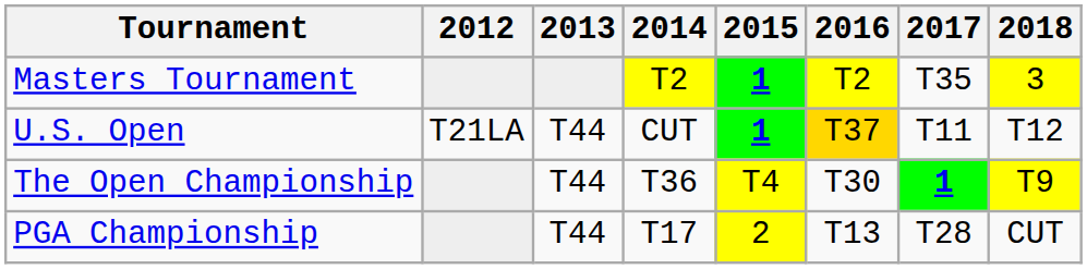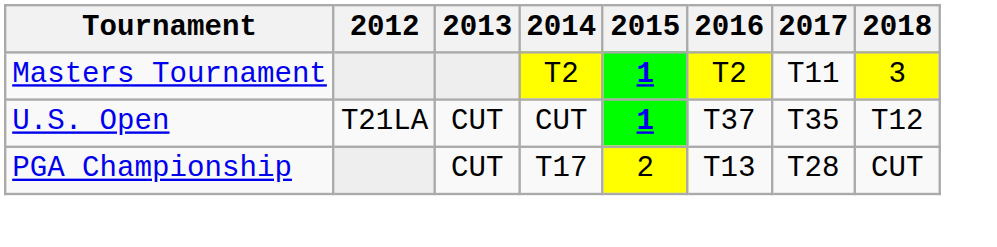Masters Tournament | 2017: T35 -> T11
U.S. Open | 2013: T44 -> CUT
U.S. Open | 2016: gold background -> no background
U.S. Open | 2017: T11 -> T35
- row: The Open Championship | T44 | T36 | T4 | T30 | 1 | T9
PGA Championship | 2013: T44 -> CUT
